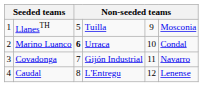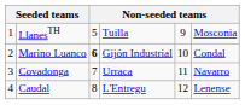Marino Luanco | column 4: Urraca -> Gijón Industrial
Covadonga | column 4: Gijón Industrial -> Urraca
